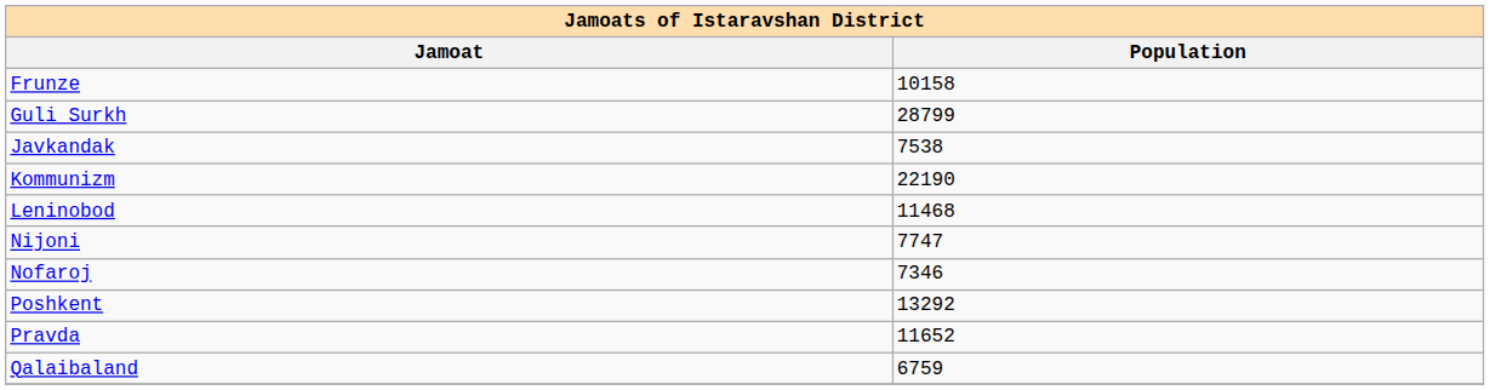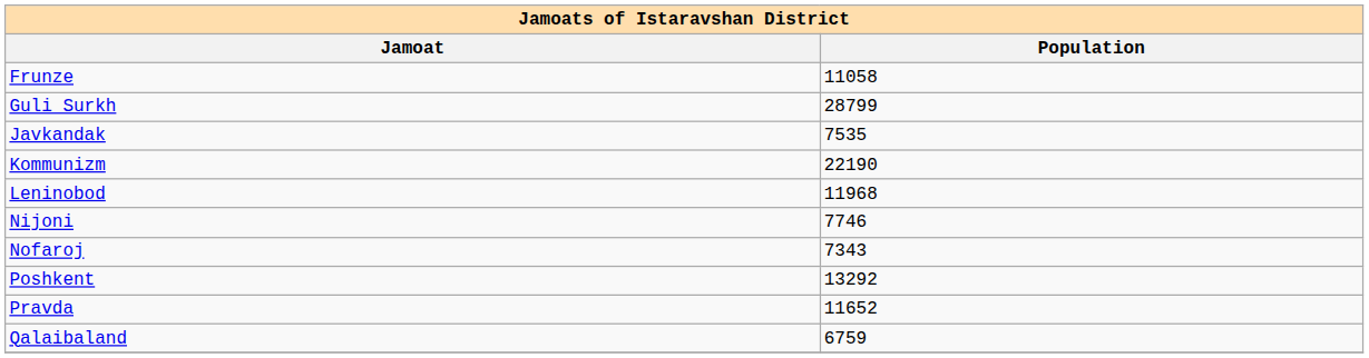Frunze | Population: 10158 -> 11058
Javkandak | Population: 7538 -> 7535
Leninobod | Population: 11468 -> 11968
Nijoni | Population: 7747 -> 7746
Nofaroj | Population: 7346 -> 7343
